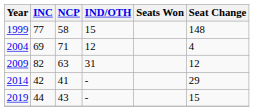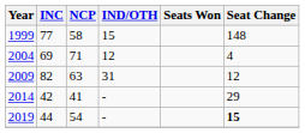2019 | NCP: 43 -> 54
2019 | Seat Change: normal -> bold
